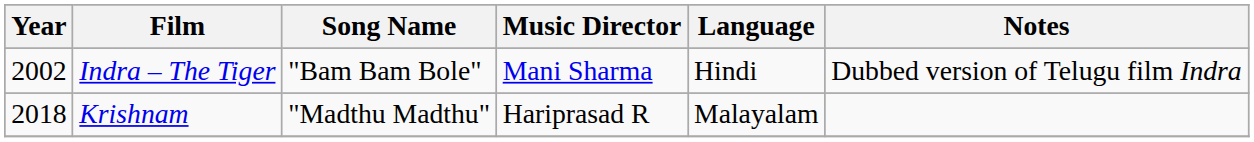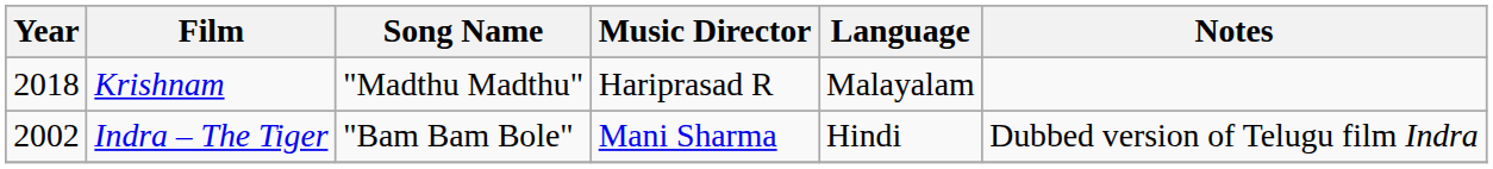rows swapped: Indra – The Tiger <-> Krishnam
